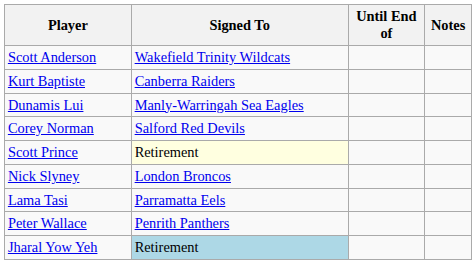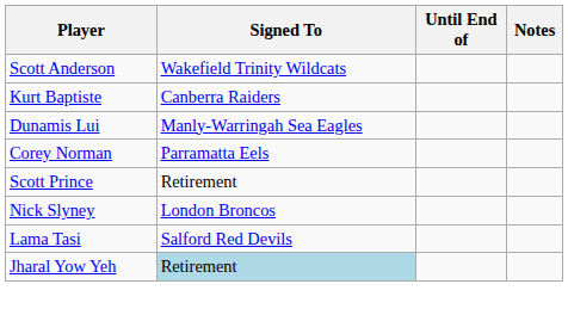Corey Norman | Signed To: Salford Red Devils -> Parramatta Eels
Scott Prince | Signed To: lightyellow background -> no background
Lama Tasi | Signed To: Parramatta Eels -> Salford Red Devils
- row: Peter Wallace | Penrith Panthers
